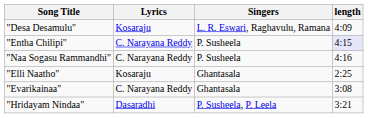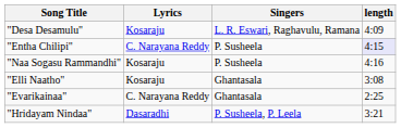"Naa Sogasu Rammandhi" | Lyrics: C. Narayana Reddy -> Kosaraju
"Elli Naatho" | length: 2:25 -> 3:08
"Evarikainaa" | length: 3:08 -> 2:25
